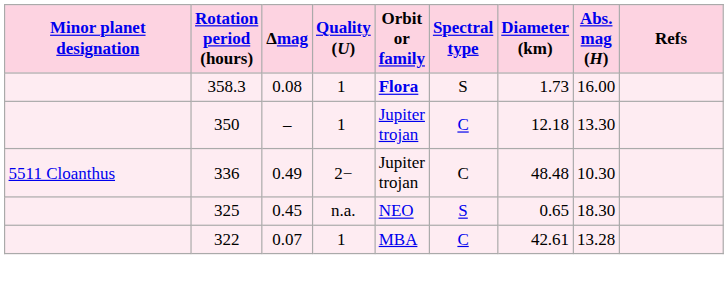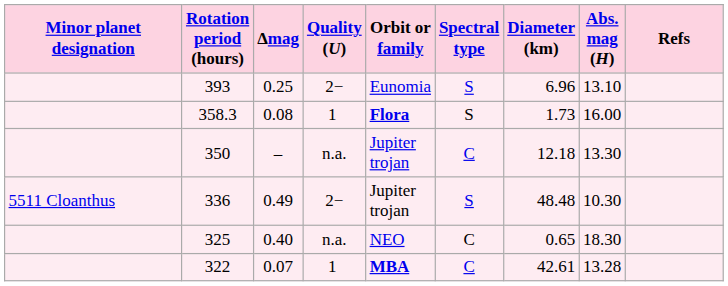+ row: 393 | 0.25 | 2− | Eunomia | S | 6.96 | 13.10
350 | Quality (U): 1 -> n.a.
336 | Spectral type: C -> S
325 | Δmag: 0.45 -> 0.40
325 | Spectral type: S -> C
322 | Orbit or family: normal -> bold
